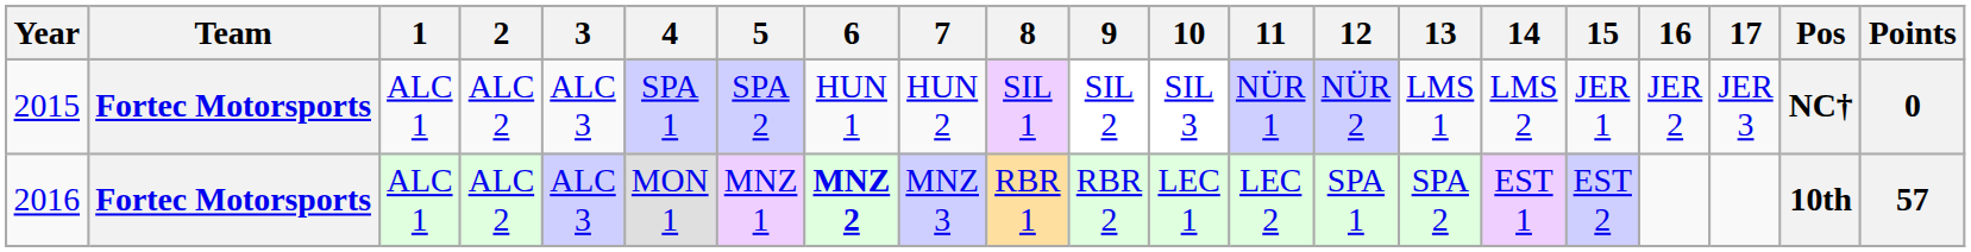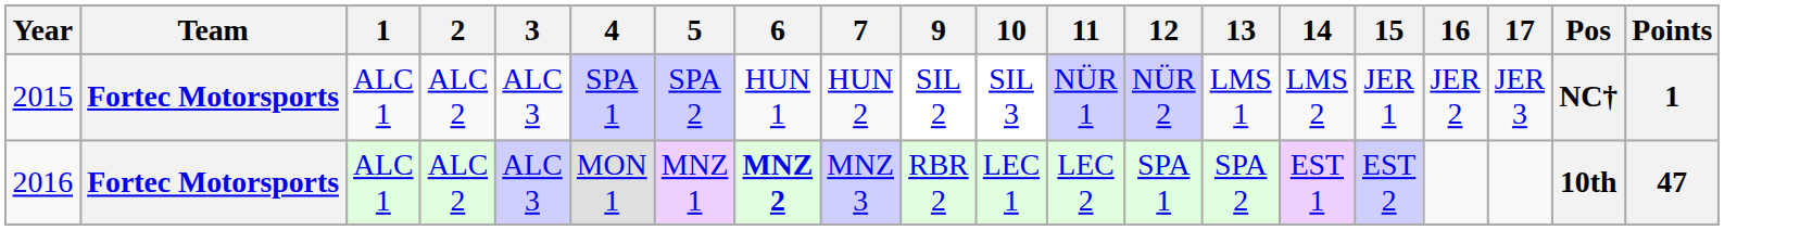- column: 8 | SIL 1 | RBR 1
2015 | Points: 0 -> 1
2016 | Points: 57 -> 47
